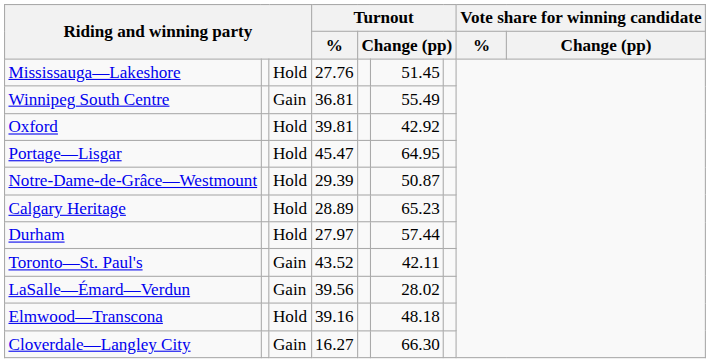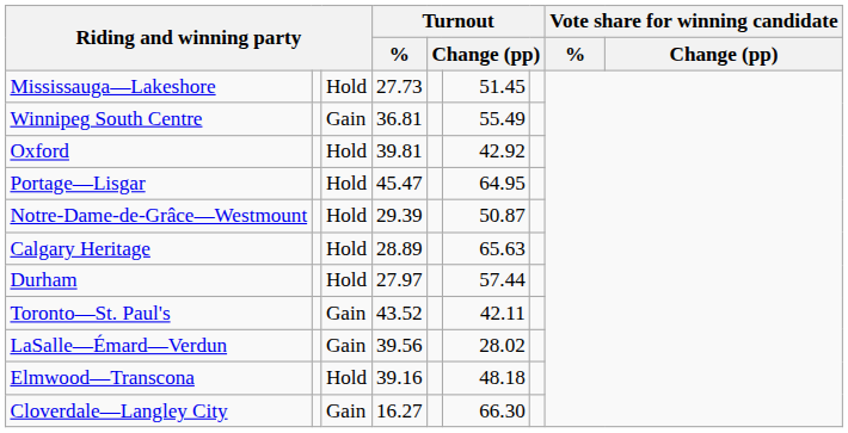Mississauga—Lakeshore | Turnout / %: 27.76 -> 27.73
Calgary Heritage | column 6: 65.23 -> 65.63
